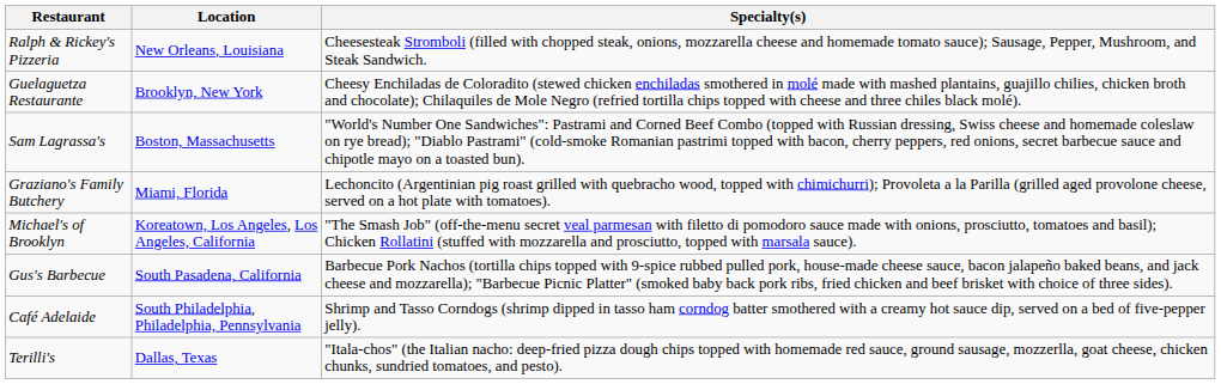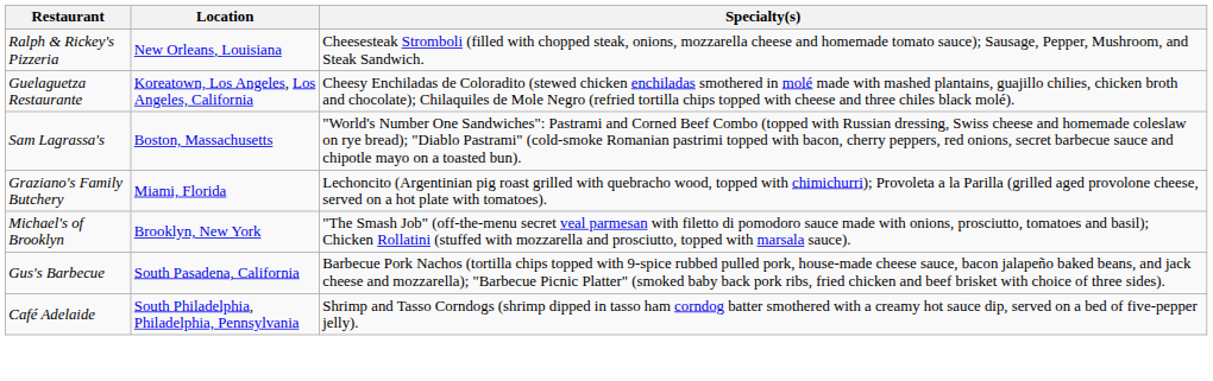Guelaguetza Restaurante | Location: Brooklyn, New York -> Koreatown, Los Angeles, Los Angeles, California
Michael's of Brooklyn | Location: Koreatown, Los Angeles, Los Angeles, California -> Brooklyn, New York
- row: Terilli's | Dallas, Texas | "Itala-chos" (the Italian nacho: deep-fried pizza dough chips topped with homemade red sauce, ground sausage, mozzerlla, goat cheese, chicken chunks, sundried tomatoes, and pesto).
